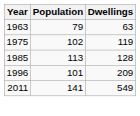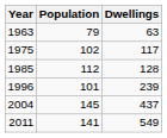1975 | Dwellings: 119 -> 117
1985 | Population: 113 -> 112
1996 | Dwellings: 209 -> 239
+ row: 2004 | 145 | 437
